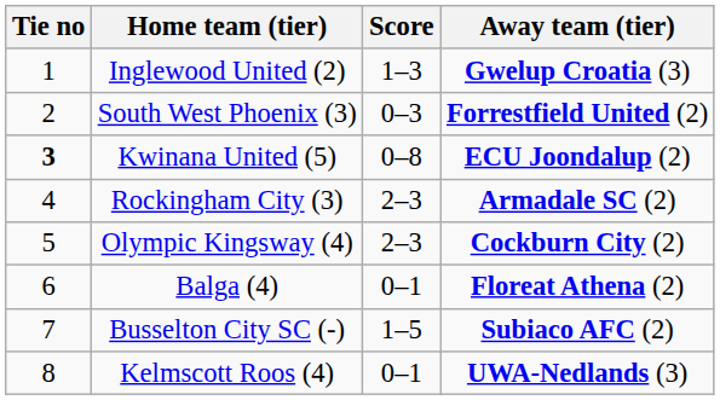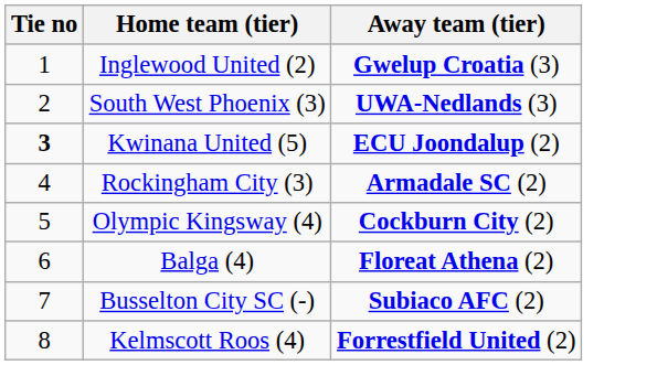- column: Score | 1–3 | 0–3 | 0–8 | 2–3 | 2–3 | 0–1 | 1–5 | 0–1
South West Phoenix (3) | Away team (tier): Forrestfield United (2) -> UWA-Nedlands (3)
Kelmscott Roos (4) | Away team (tier): UWA-Nedlands (3) -> Forrestfield United (2)
